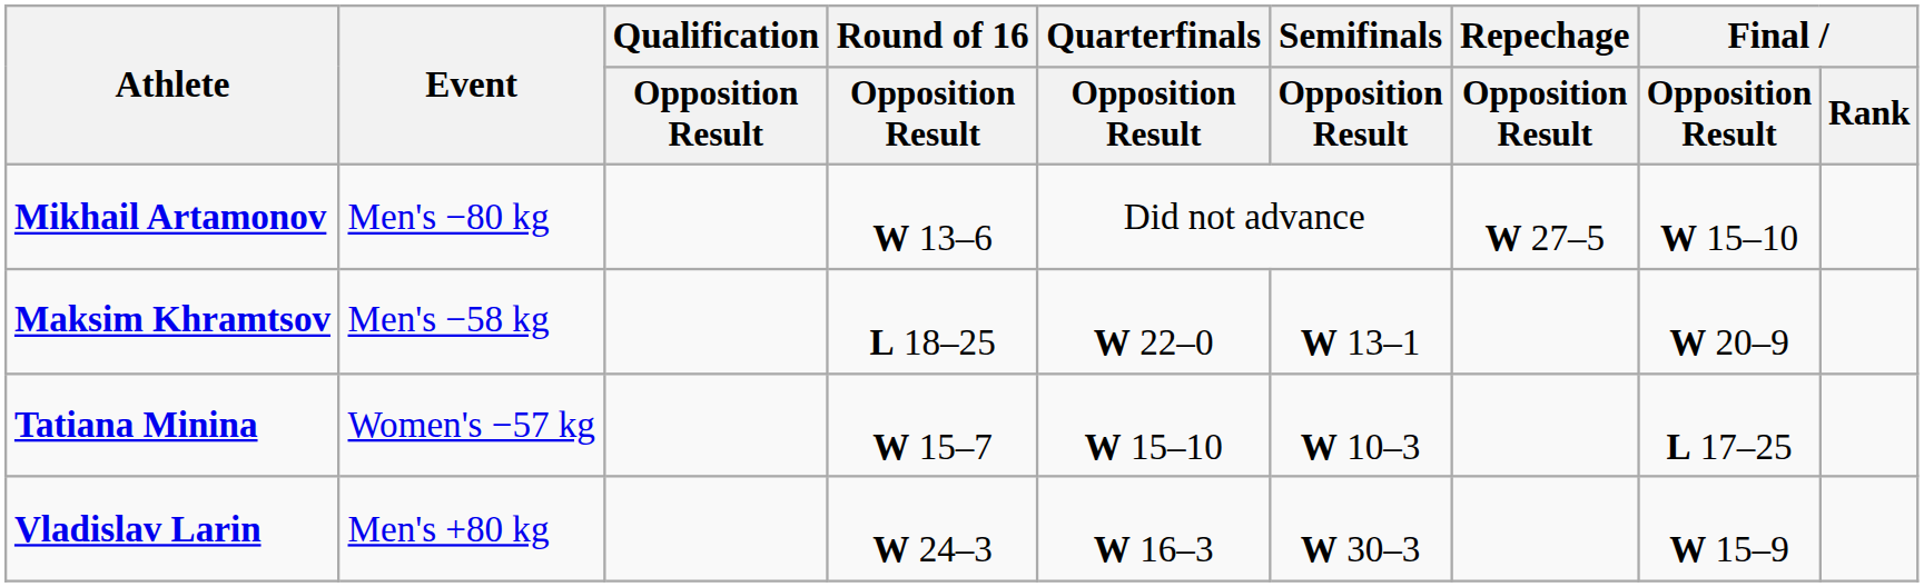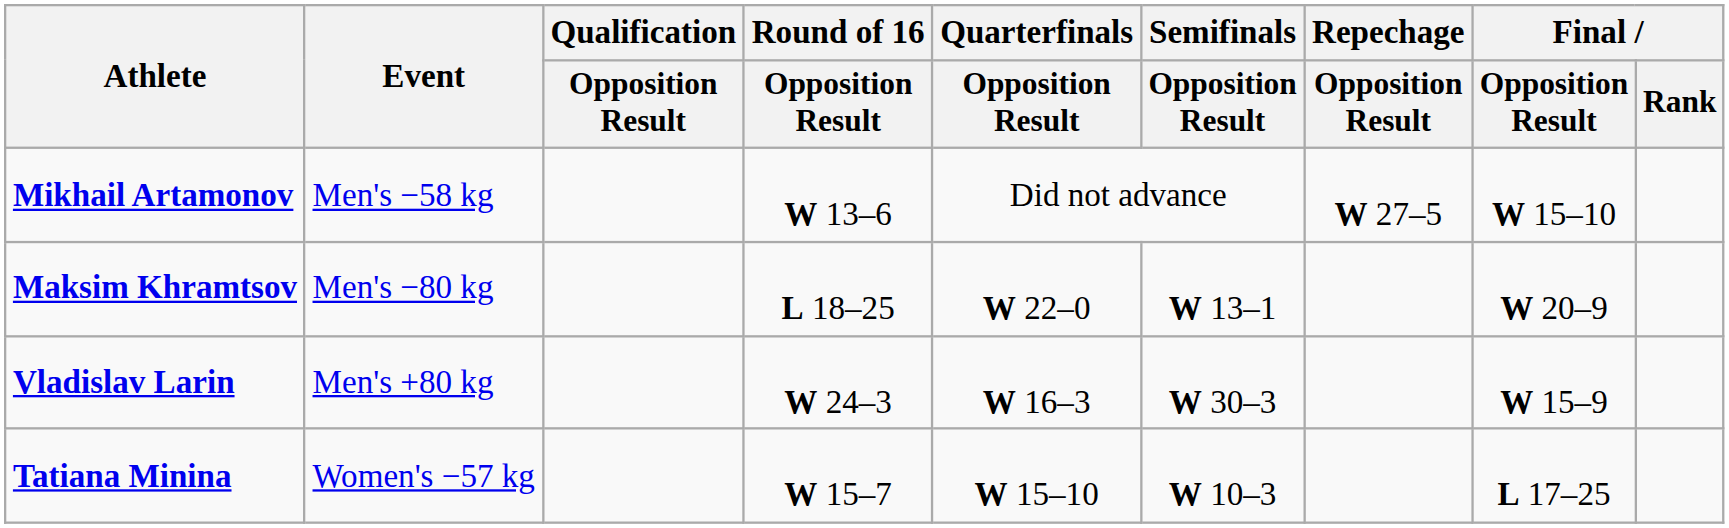Mikhail Artamonov | Event: Men's −80 kg -> Men's −58 kg
Maksim Khramtsov | Event: Men's −58 kg -> Men's −80 kg
rows swapped: Vladislav Larin <-> Tatiana Minina
